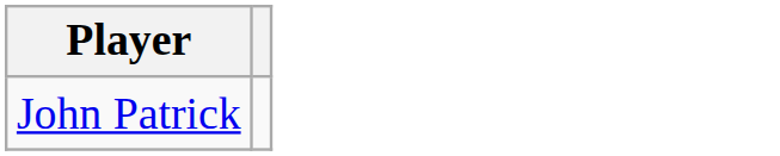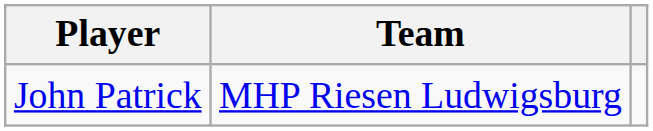+ column: Team | MHP Riesen Ludwigsburg
